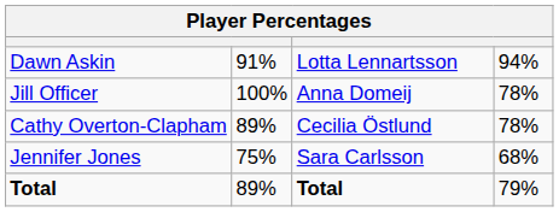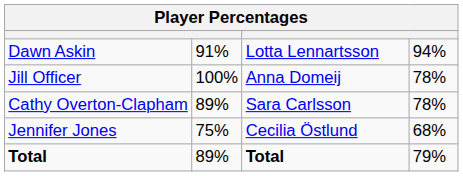Cathy Overton-Clapham | column 3: Cecilia Östlund -> Sara Carlsson
Jennifer Jones | column 3: Sara Carlsson -> Cecilia Östlund
